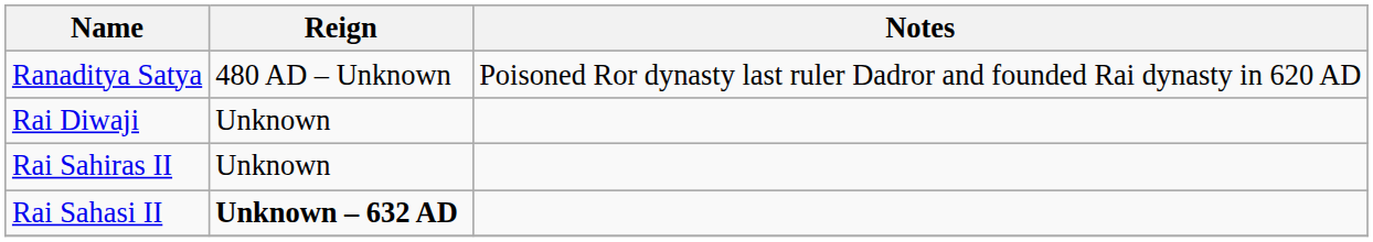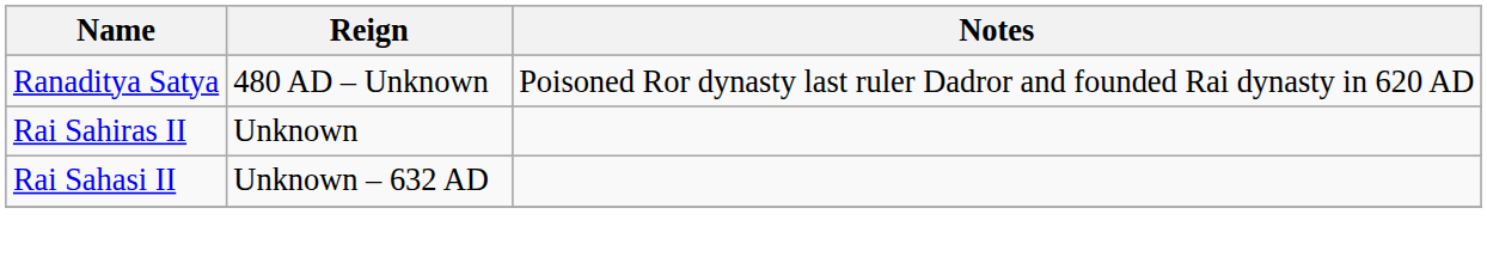- row: Rai Diwaji | Unknown
Rai Sahasi II | Reign: bold -> normal
